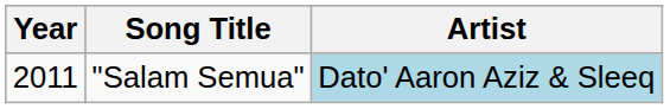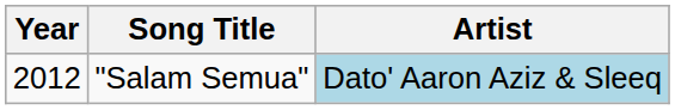"Salam Semua" | Year: 2011 -> 2012
